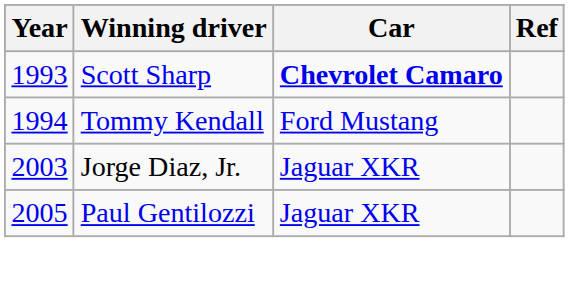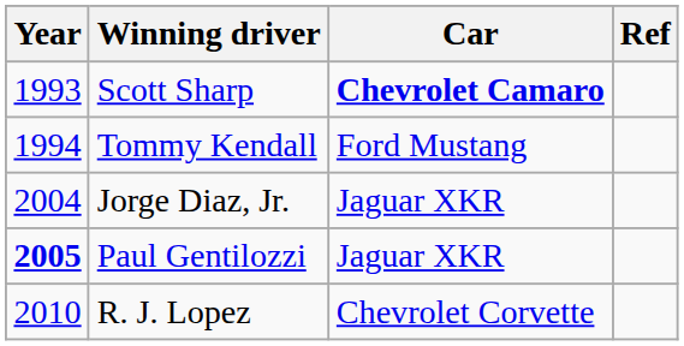Jorge Diaz, Jr. | Year: 2003 -> 2004
Paul Gentilozzi | Year: normal -> bold
+ row: 2010 | R. J. Lopez | Chevrolet Corvette
